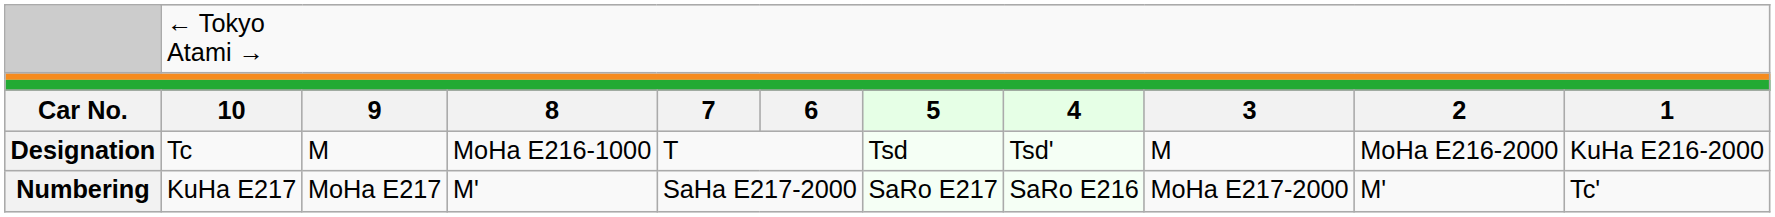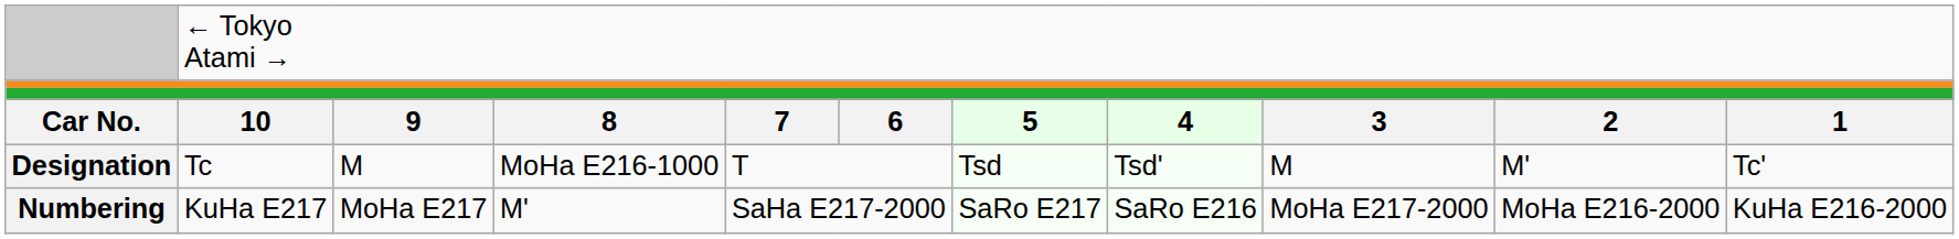Designation | column 10: MoHa E216-2000 -> M'
Designation | column 11: KuHa E216-2000 -> Tc'
Numbering | column 10: M' -> MoHa E216-2000
Numbering | column 11: Tc' -> KuHa E216-2000
